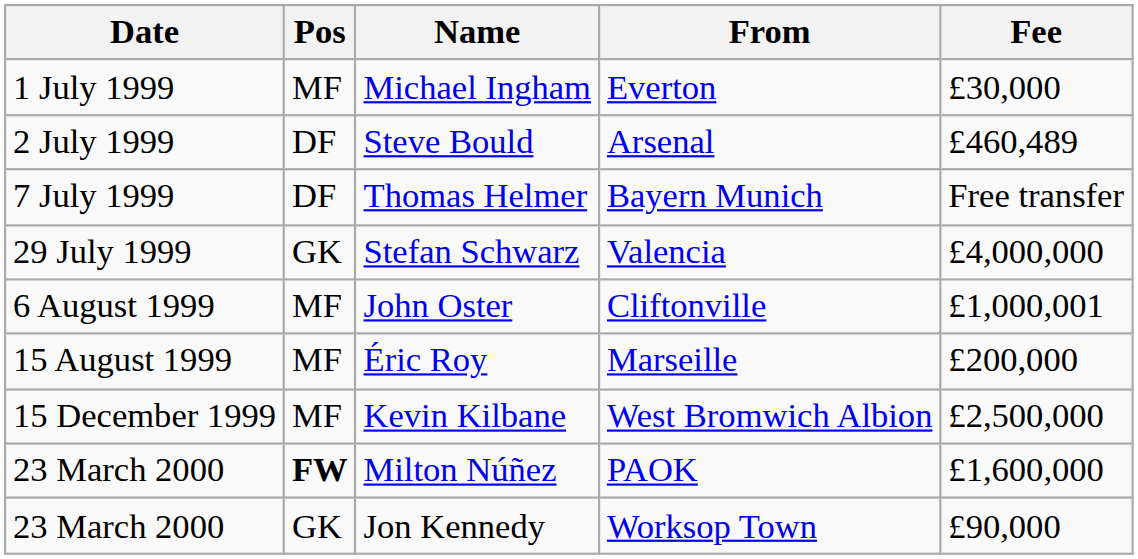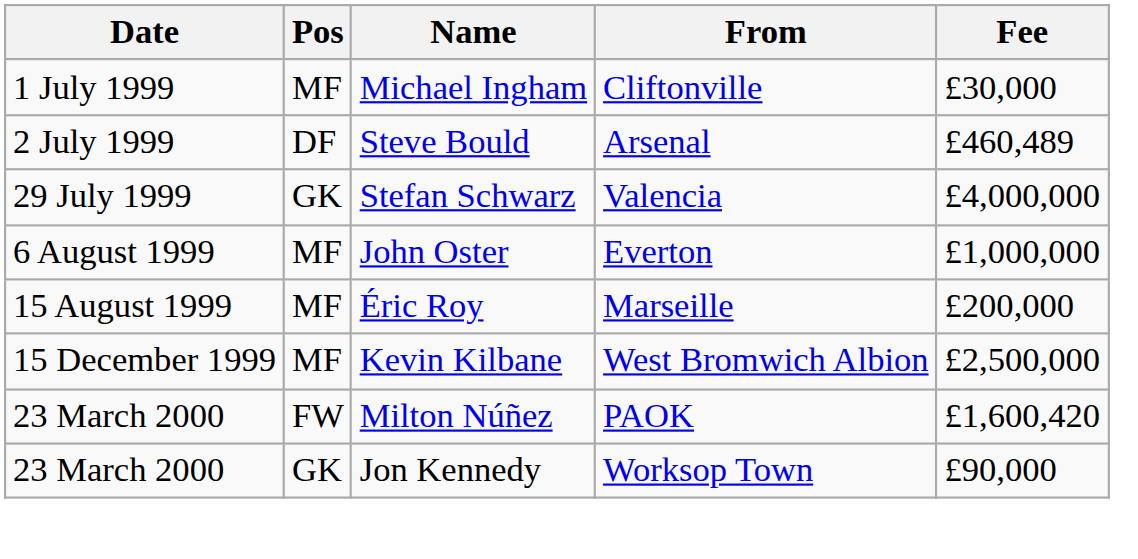Michael Ingham | From: Everton -> Cliftonville
- row: 7 July 1999 | DF | Thomas Helmer | Bayern Munich | Free transfer
John Oster | From: Cliftonville -> Everton
John Oster | Fee: £1,000,001 -> £1,000,000
Milton Núñez | Pos: bold -> normal
Milton Núñez | Fee: £1,600,000 -> £1,600,420
